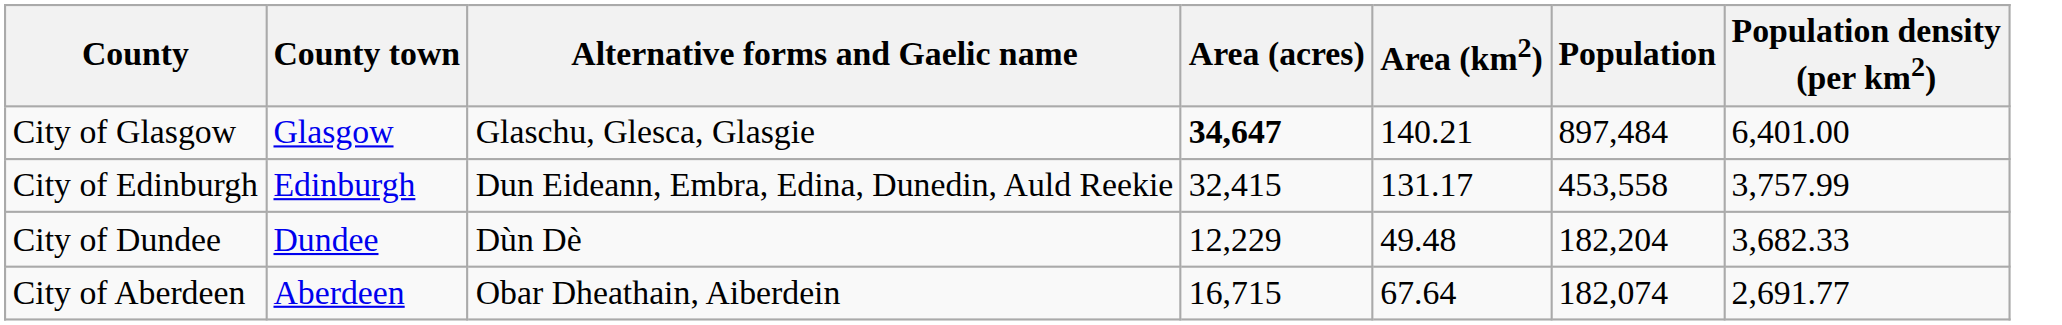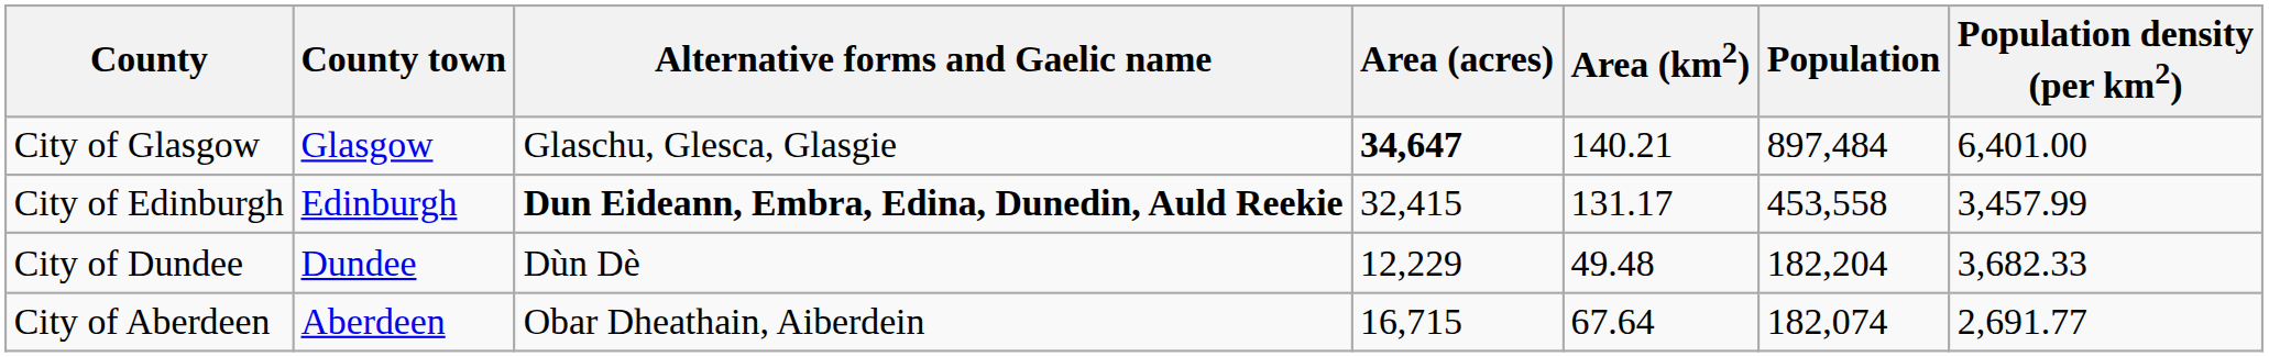City of Edinburgh | Alternative forms and Gaelic name: normal -> bold
City of Edinburgh | Population density (per km2): 3,757.99 -> 3,457.99
